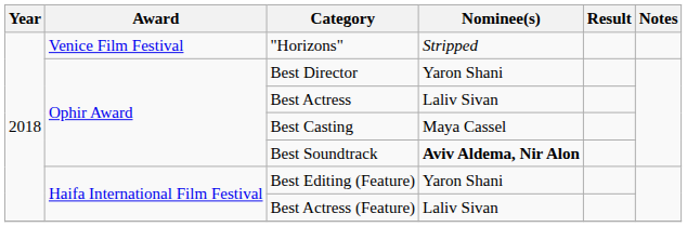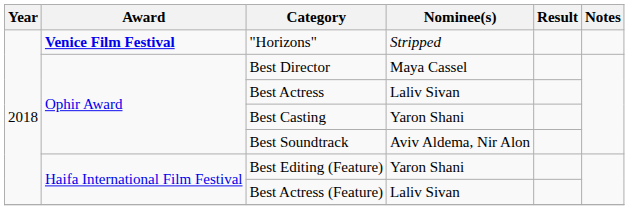"Horizons" | Award: normal -> bold
Best Director | Nominee(s): Yaron Shani -> Maya Cassel
Best Casting | Nominee(s): Maya Cassel -> Yaron Shani
Best Soundtrack | Nominee(s): bold -> normal
